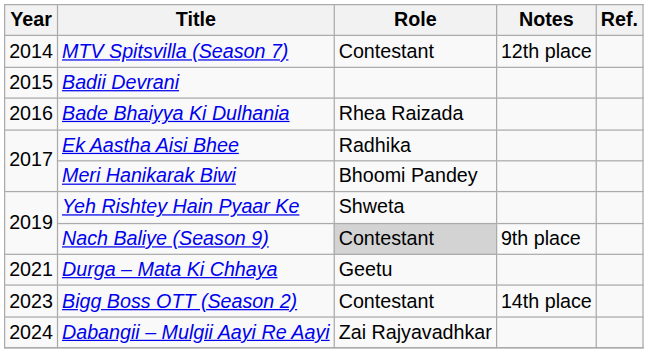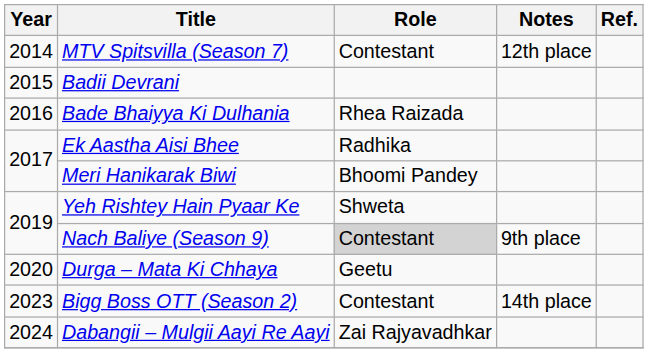Durga – Mata Ki Chhaya | Year: 2021 -> 2020
